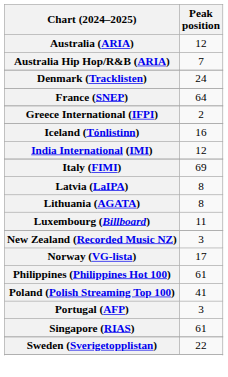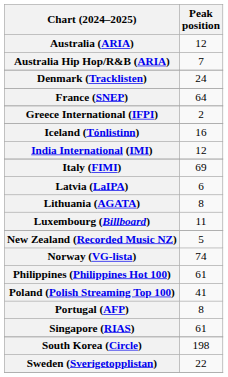Latvia (LaIPA) | Peak position: 8 -> 6
New Zealand (Recorded Music NZ) | Peak position: 3 -> 5
Norway (VG-lista) | Peak position: 17 -> 74
Portugal (AFP) | Peak position: 3 -> 8
+ row: South Korea (Circle) | 198
